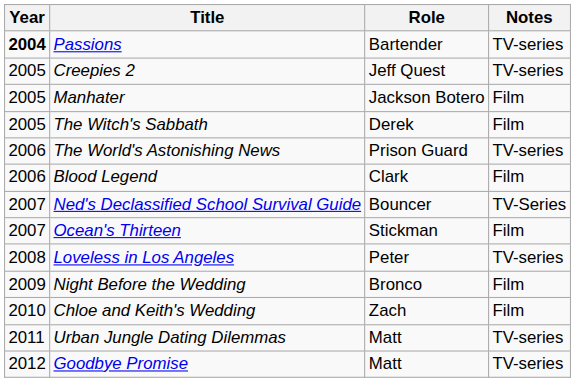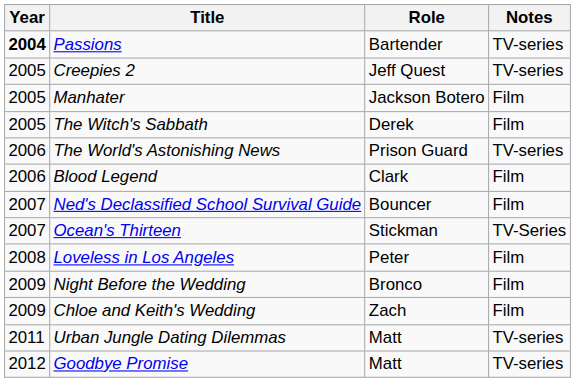Ned's Declassified School Survival Guide | Notes: TV-Series -> Film
Ocean's Thirteen | Notes: Film -> TV-Series
Loveless in Los Angeles | Notes: TV-series -> Film
Chloe and Keith's Wedding | Year: 2010 -> 2009
